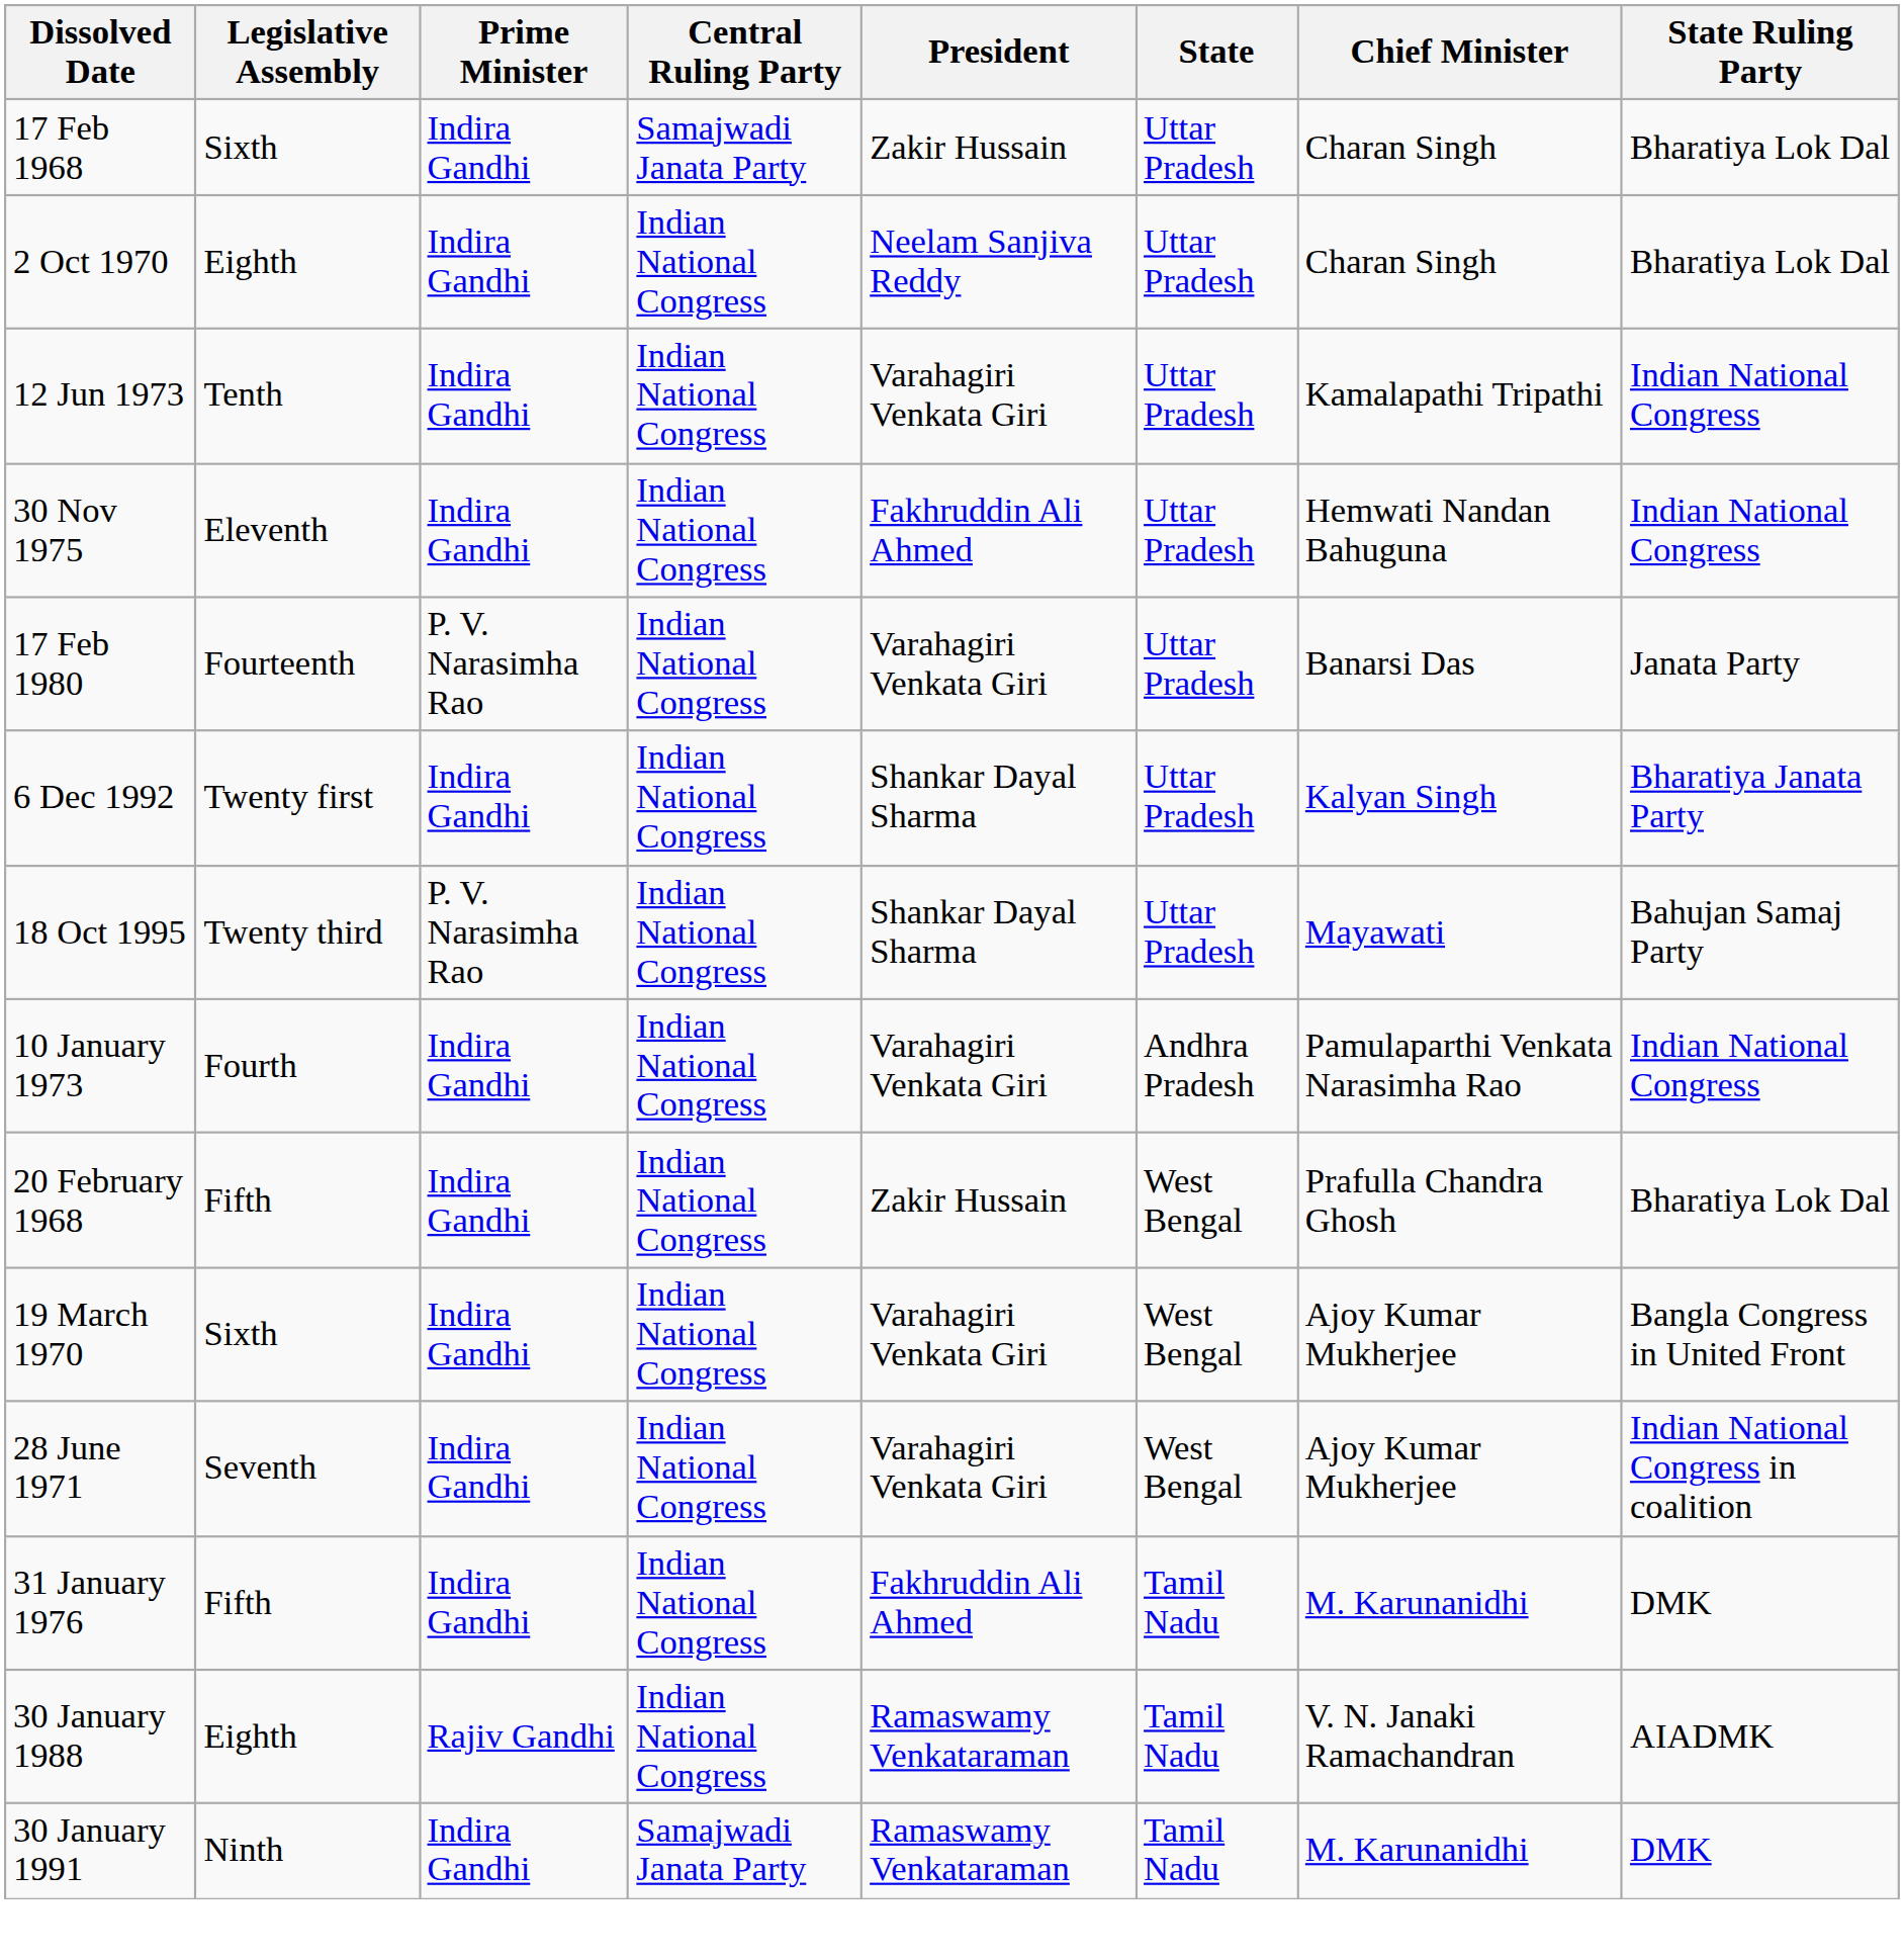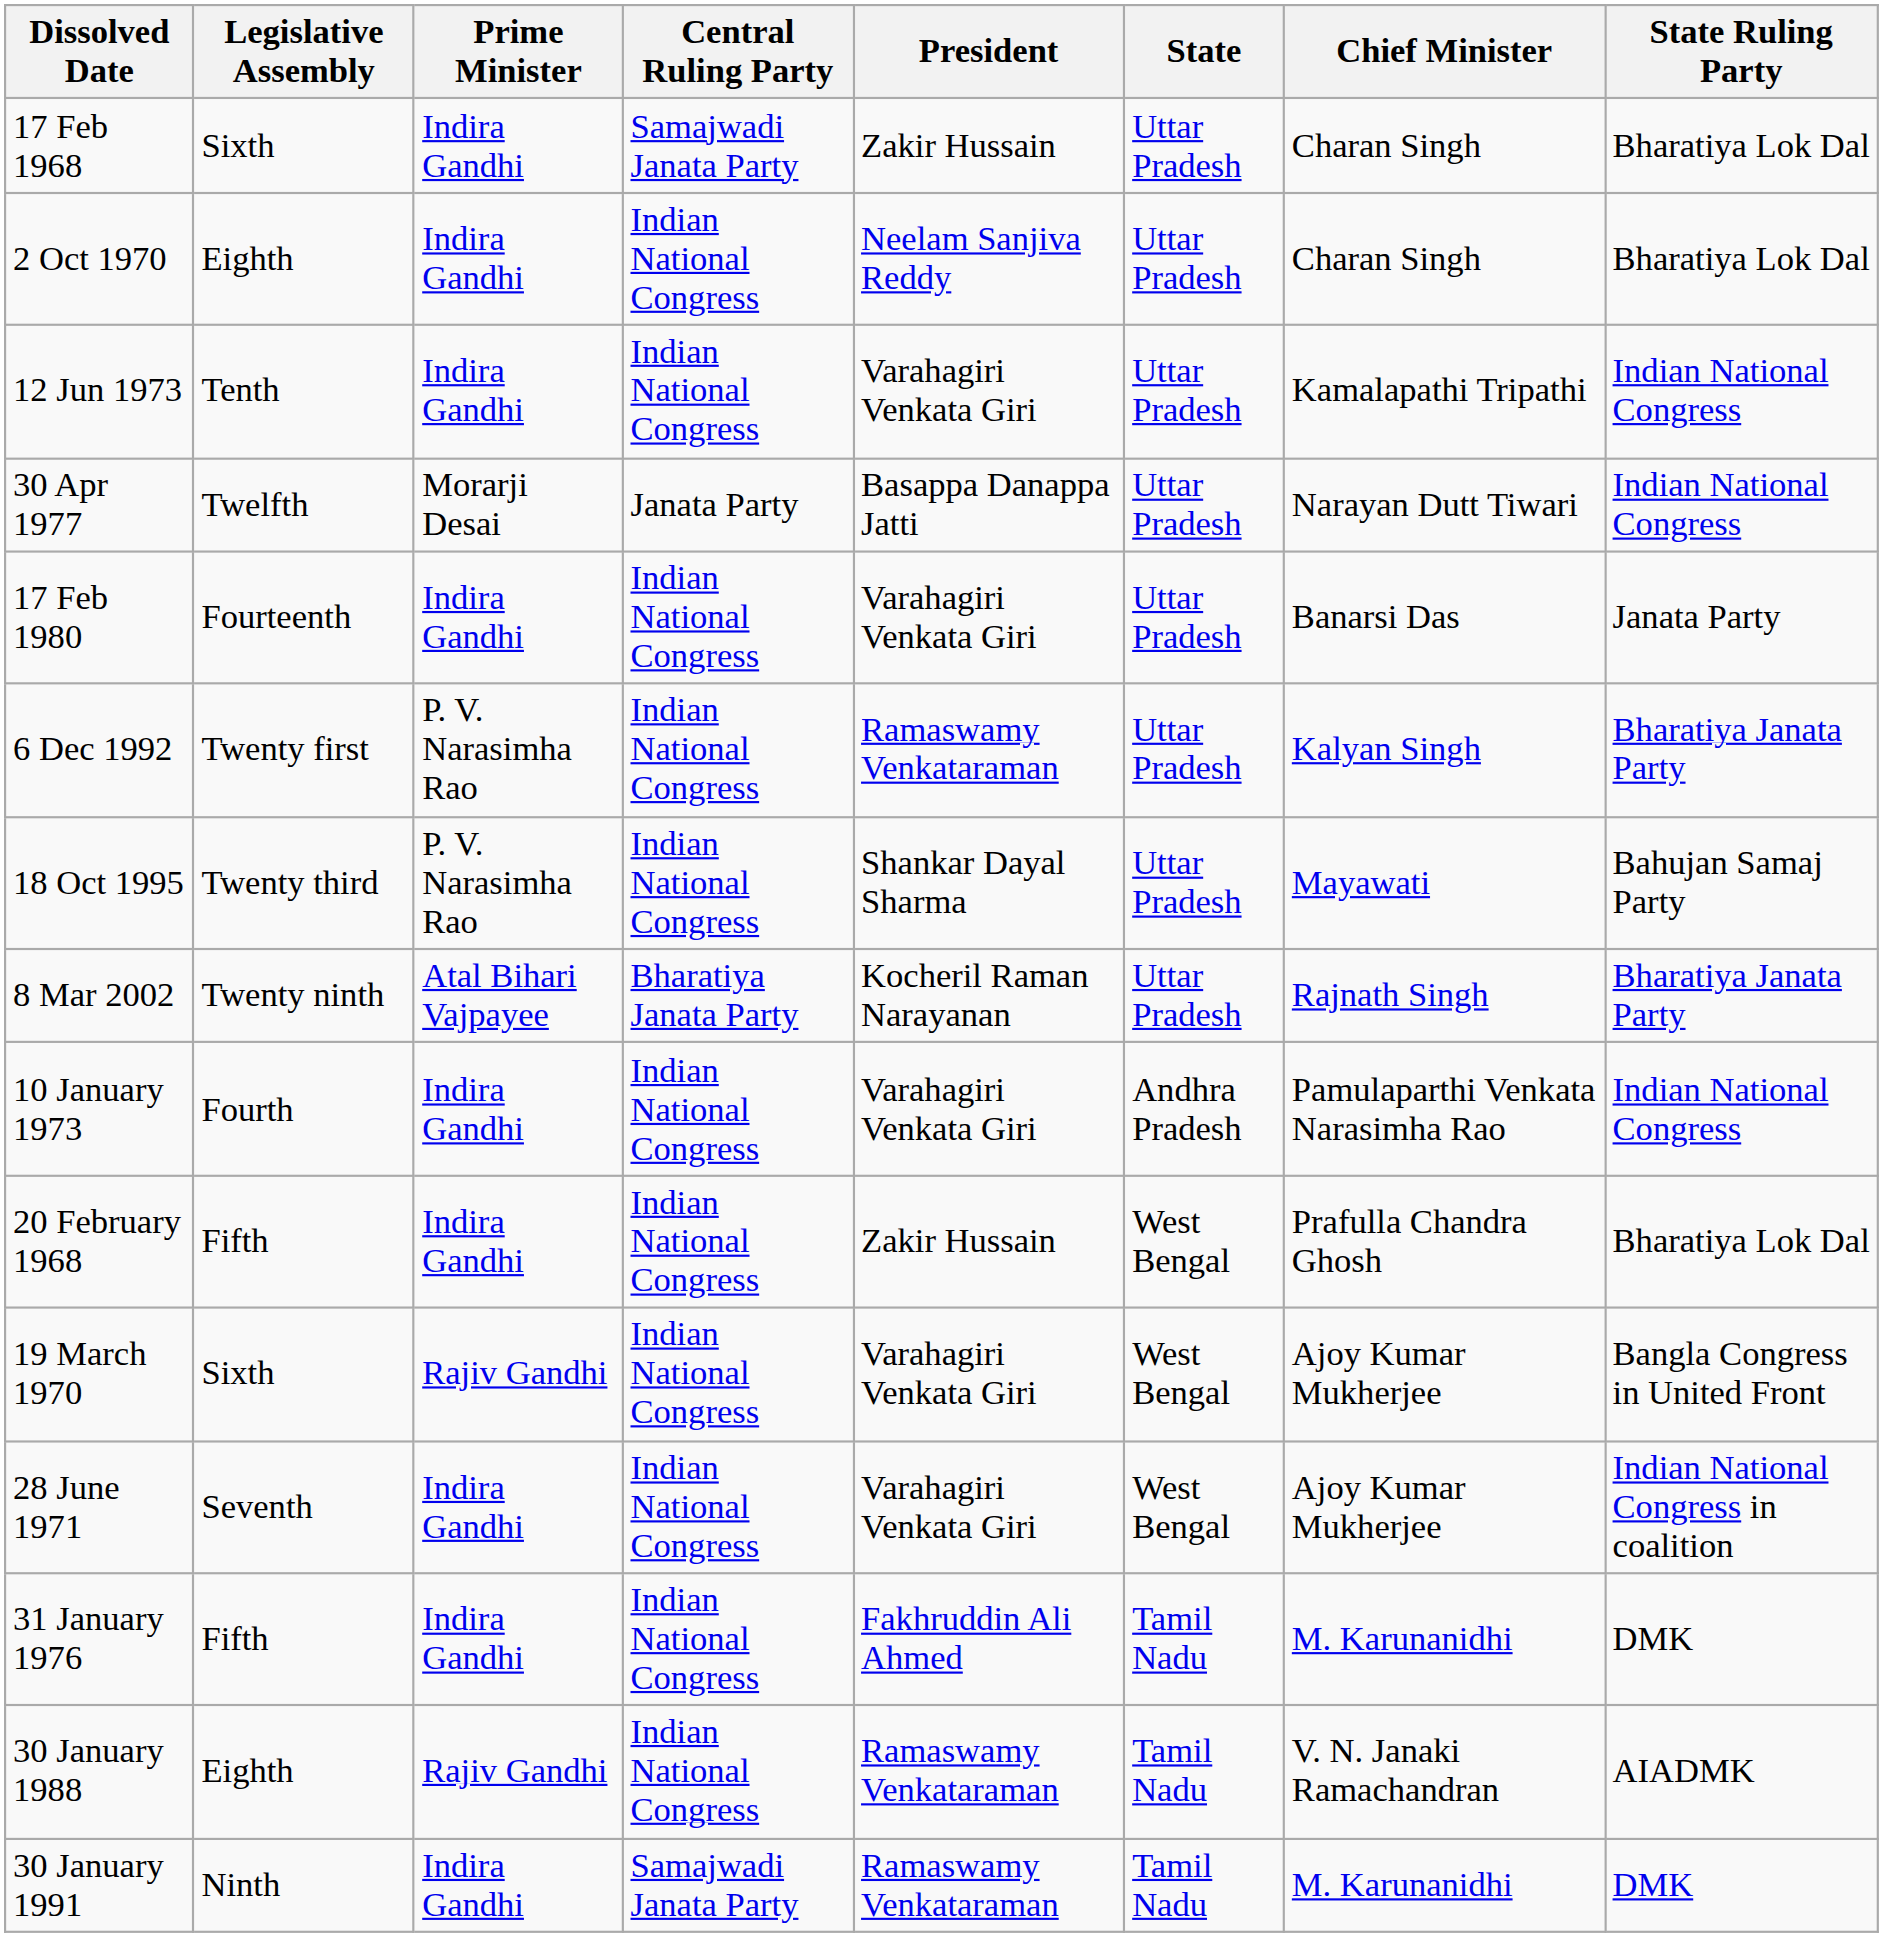- row: 30 Nov 1975 | Eleventh | Indira Gandhi | Indian National Congress | Fakhruddin Ali Ahmed | Uttar Pradesh | Hemwati Nandan Bahuguna | Indian National Congress
+ row: 30 Apr 1977 | Twelfth | Morarji Desai | Janata Party | Basappa Danappa Jatti | Uttar Pradesh | Narayan Dutt Tiwari | Indian National Congress
17 Feb 1980 | Prime Minister: P. V. Narasimha Rao -> Indira Gandhi
6 Dec 1992 | Prime Minister: Indira Gandhi -> P. V. Narasimha Rao
6 Dec 1992 | President: Shankar Dayal Sharma -> Ramaswamy Venkataraman
+ row: 8 Mar 2002 | Twenty ninth | Atal Bihari Vajpayee | Bharatiya Janata Party | Kocheril Raman Narayanan | Uttar Pradesh | Rajnath Singh | Bharatiya Janata Party
19 March 1970 | Prime Minister: Indira Gandhi -> Rajiv Gandhi
